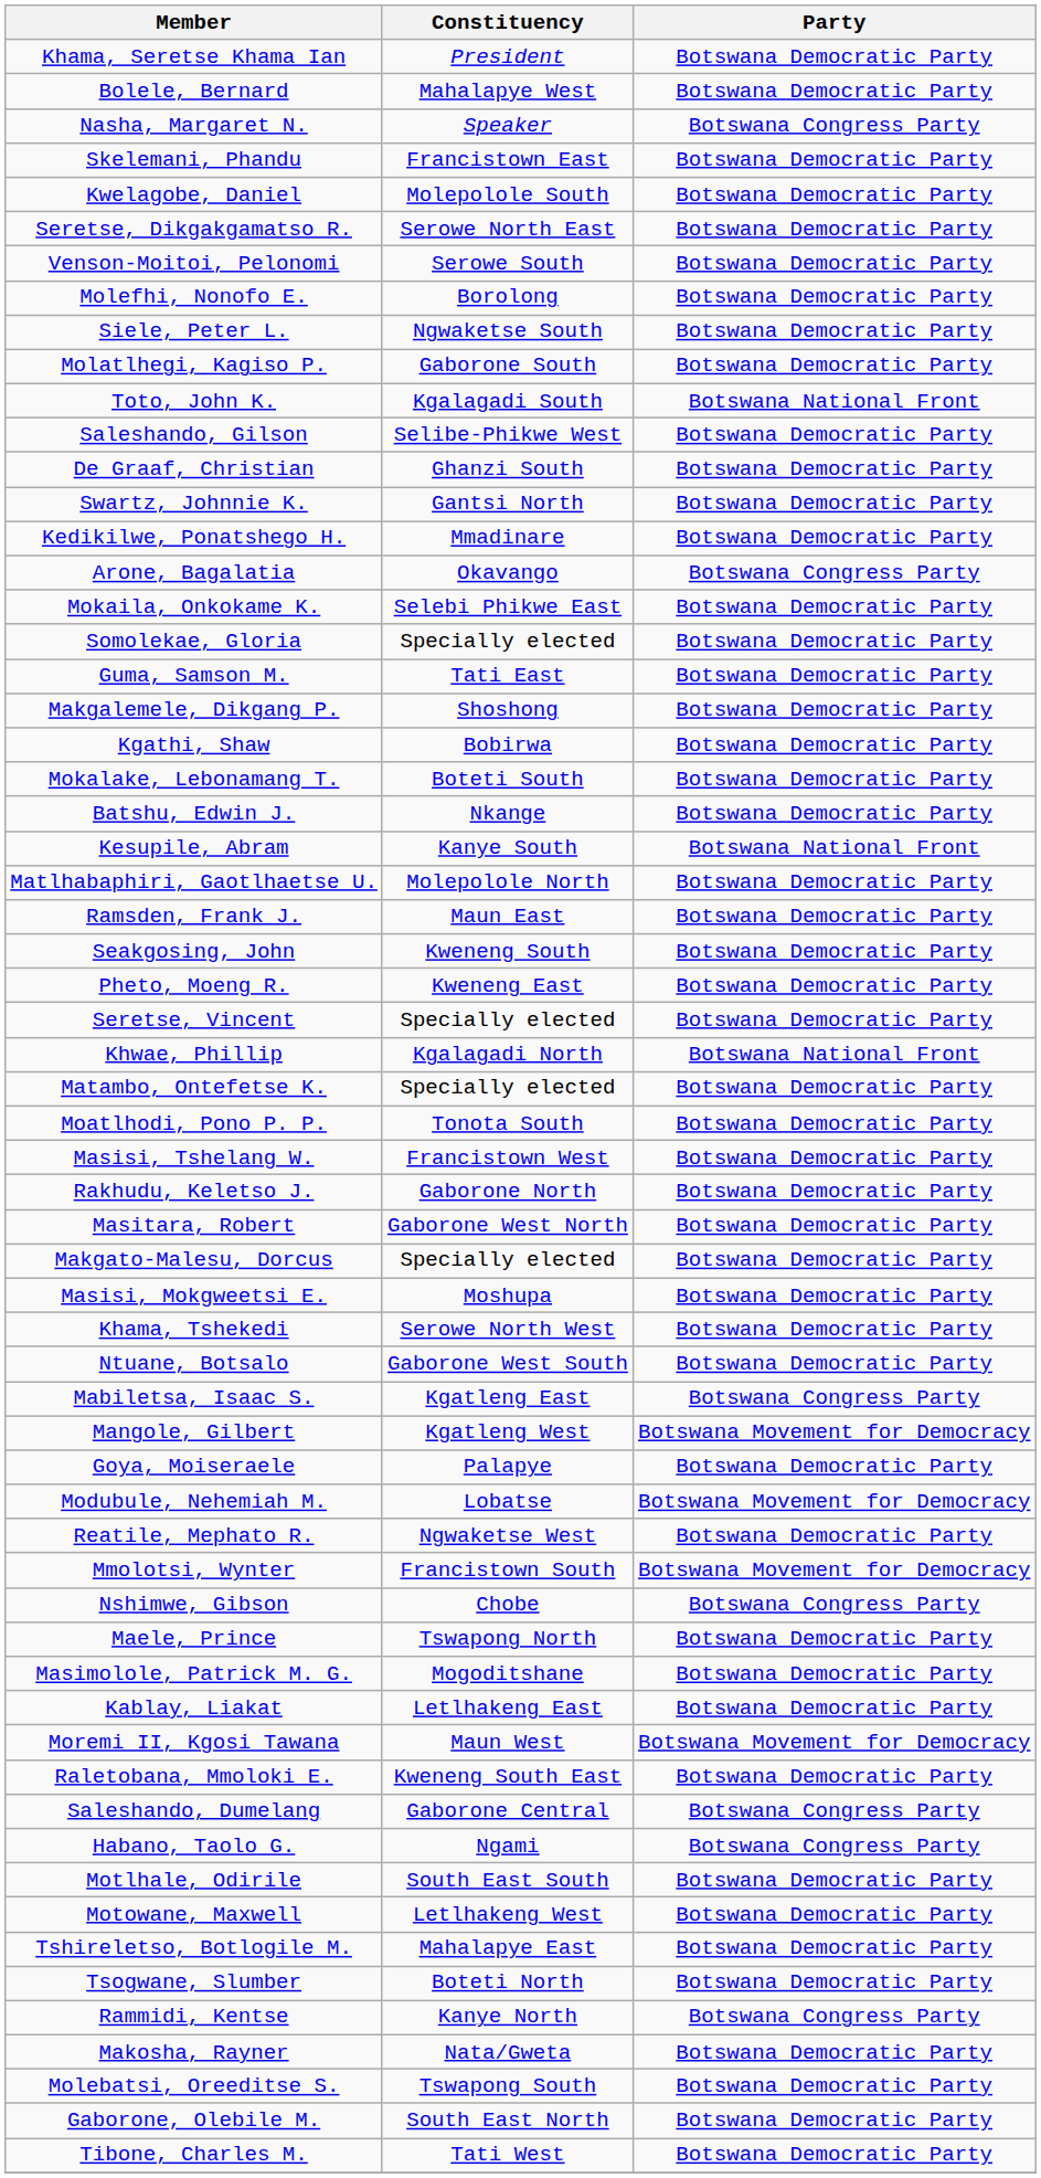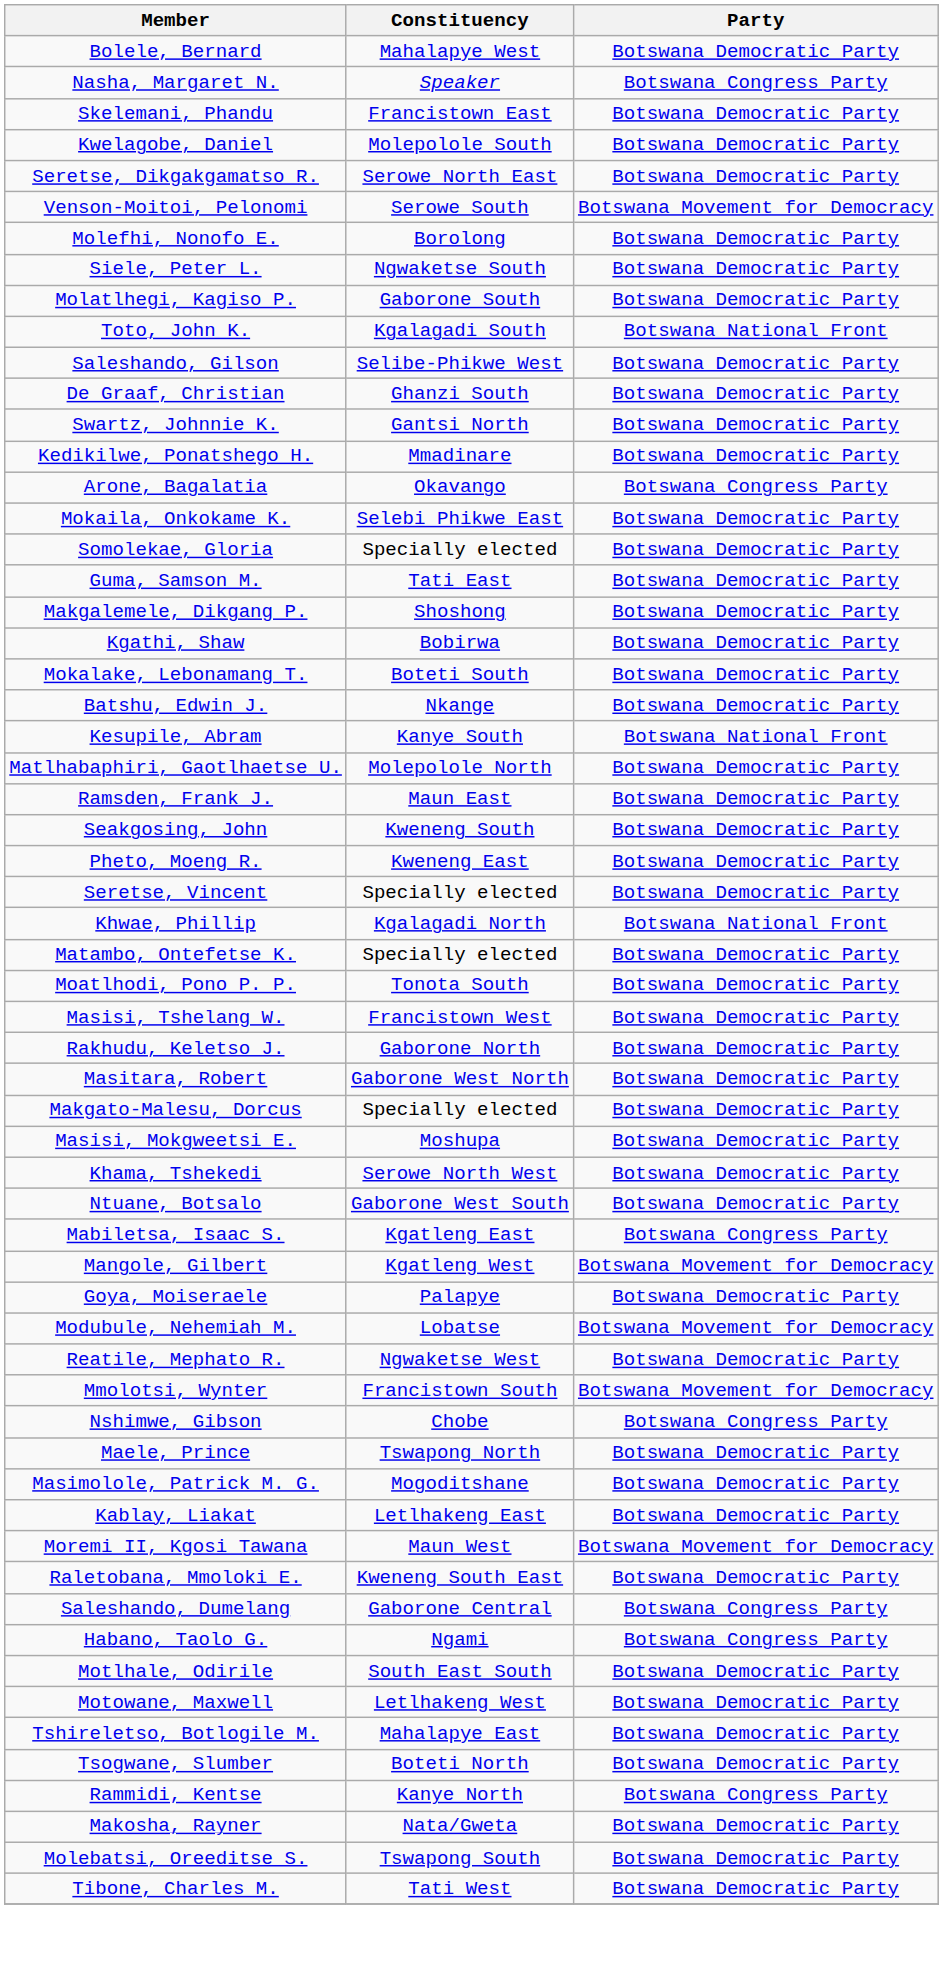- row: Khama, Seretse Khama Ian | President | Botswana Democratic Party
Venson-Moitoi, Pelonomi | Party: Botswana Democratic Party -> Botswana Movement for Democracy
- row: Gaborone, Olebile M. | South East North | Botswana Democratic Party
